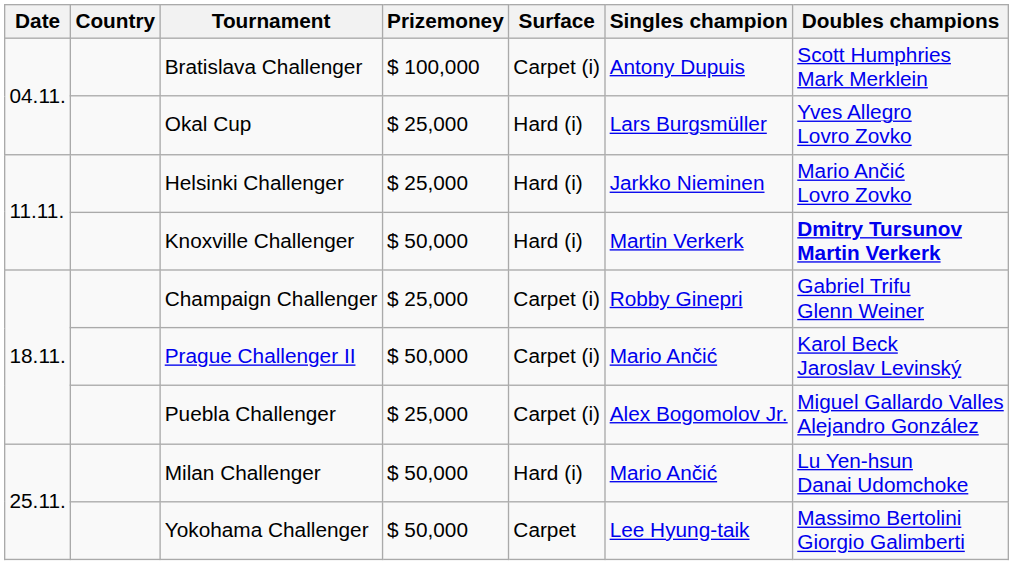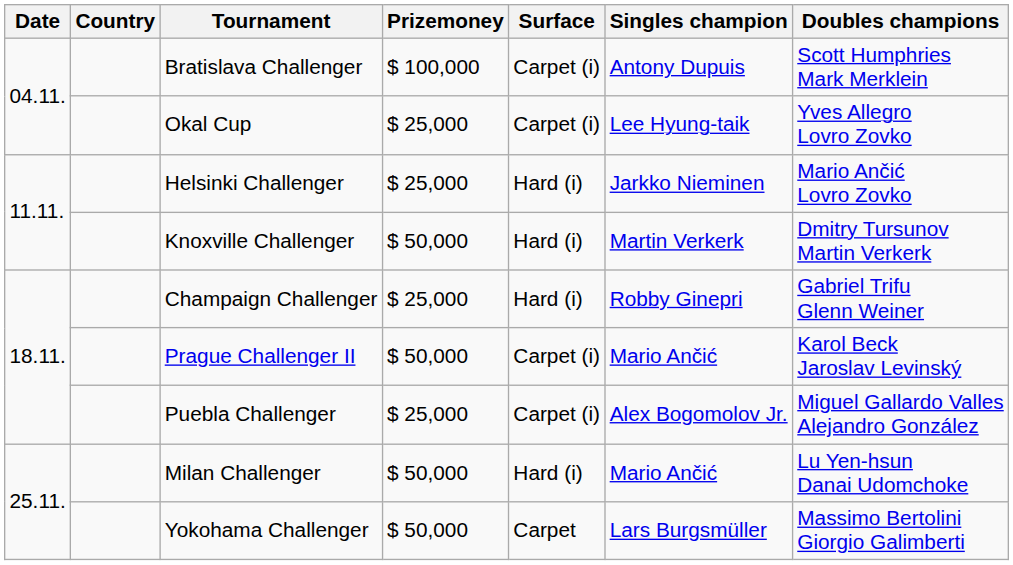Okal Cup | Surface: Hard (i) -> Carpet (i)
Okal Cup | Singles champion: Lars Burgsmüller -> Lee Hyung-taik
Knoxville Challenger | Doubles champions: bold -> normal
Champaign Challenger | Surface: Carpet (i) -> Hard (i)
Yokohama Challenger | Singles champion: Lee Hyung-taik -> Lars Burgsmüller
